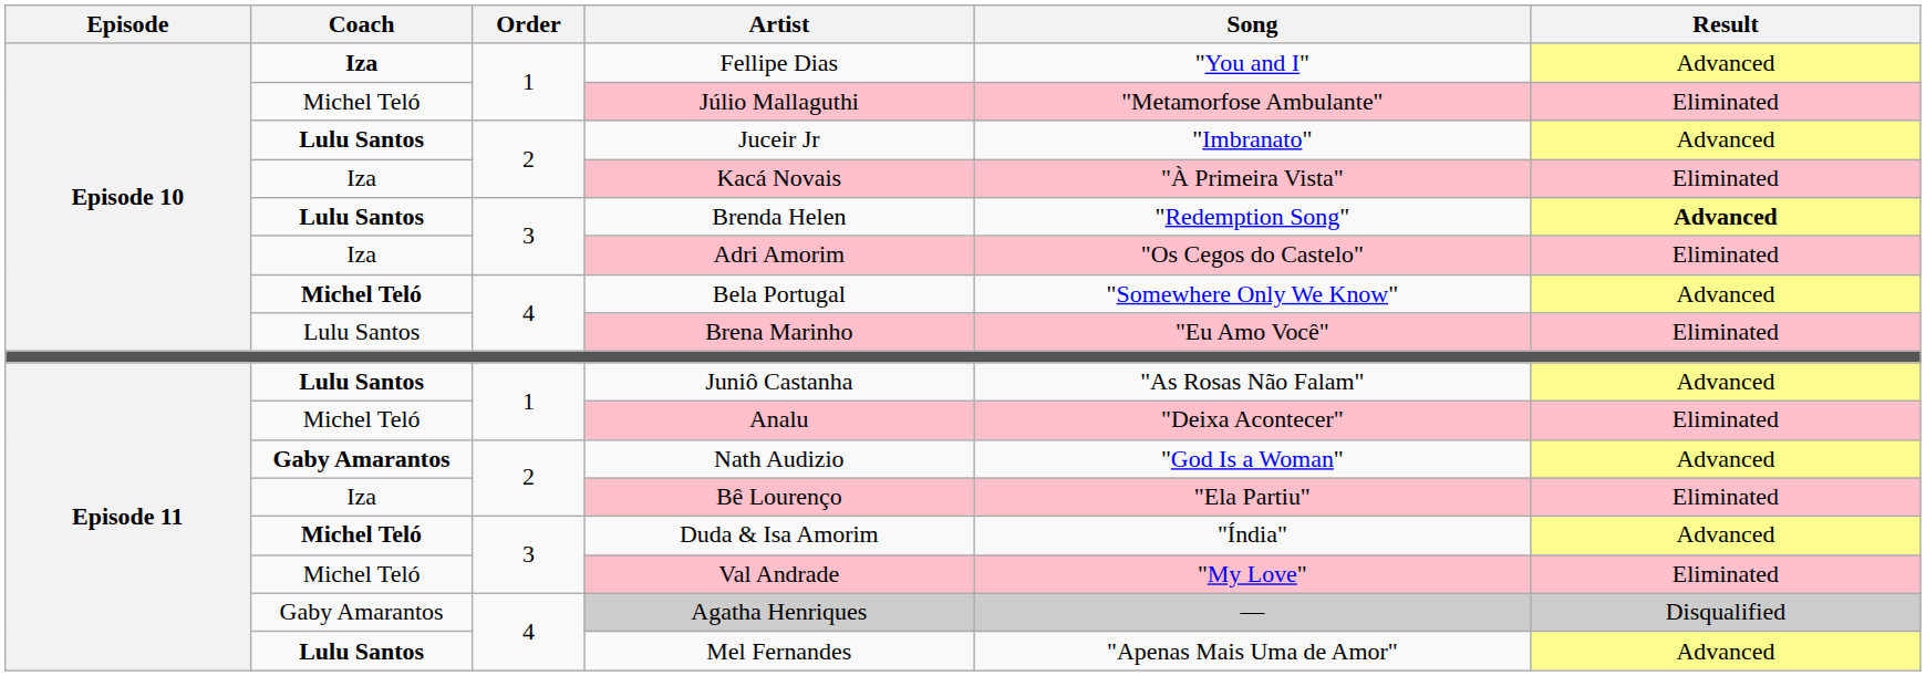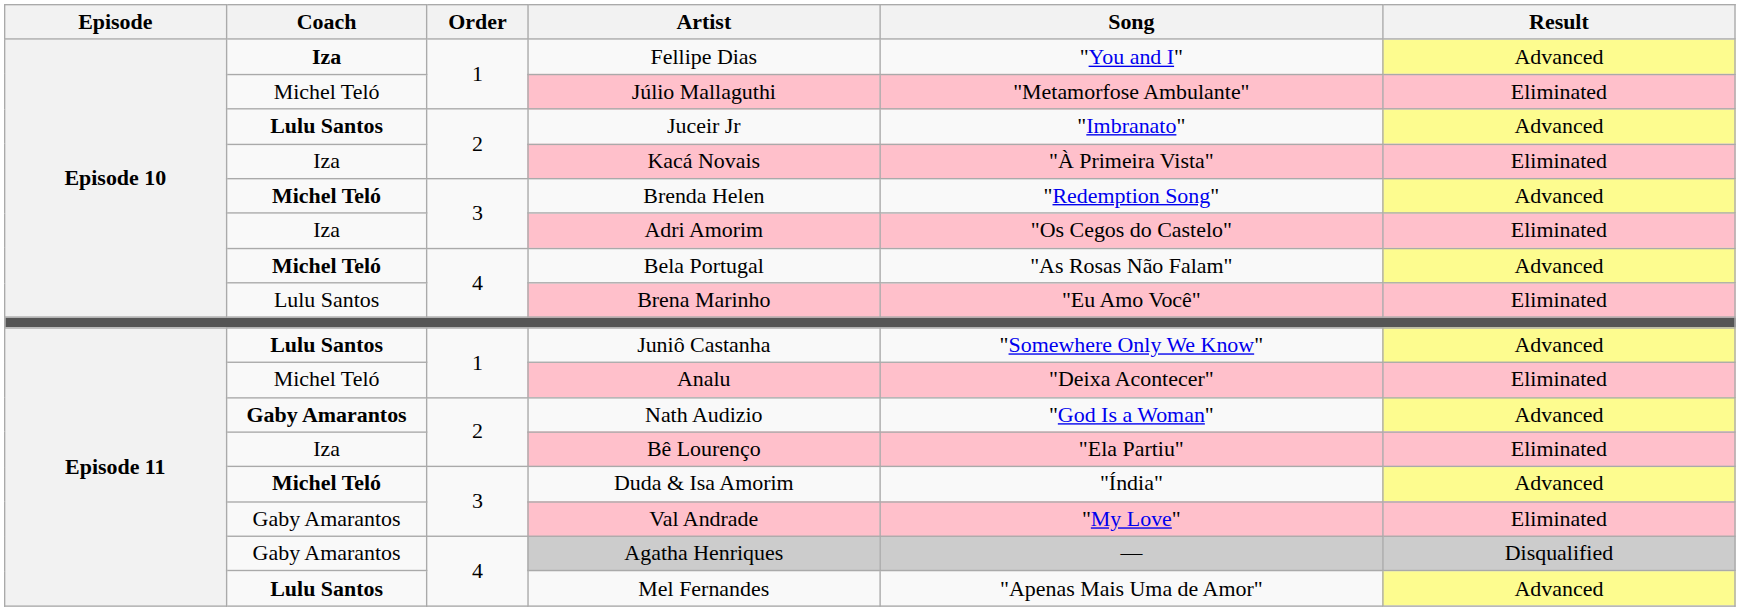Brenda Helen | Coach: Lulu Santos -> Michel Teló
Brenda Helen | Result: bold -> normal
Bela Portugal | Song: "Somewhere Only We Know" -> "As Rosas Não Falam"
Juniô Castanha | Song: "As Rosas Não Falam" -> "Somewhere Only We Know"
Val Andrade | Coach: Michel Teló -> Gaby Amarantos
